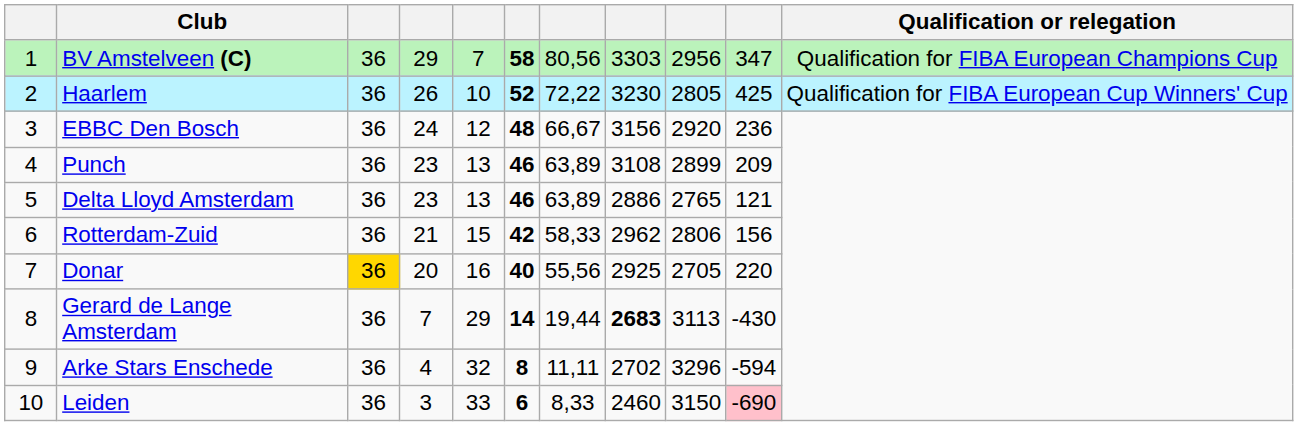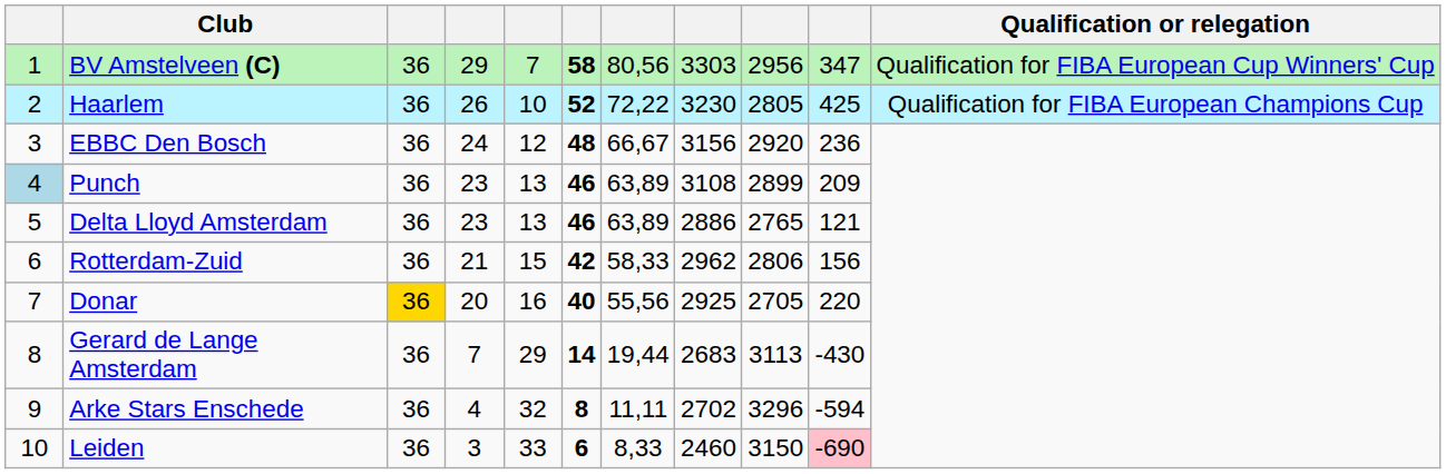BV Amstelveen (C) | Qualification or relegation: Qualification for FIBA European Champions Cup -> Qualification for FIBA European Cup Winners' Cup
Haarlem | Qualification or relegation: Qualification for FIBA European Cup Winners' Cup -> Qualification for FIBA European Champions Cup
Punch | column 1: no background -> lightblue background
Gerard de Lange Amsterdam | column 8: bold -> normal
